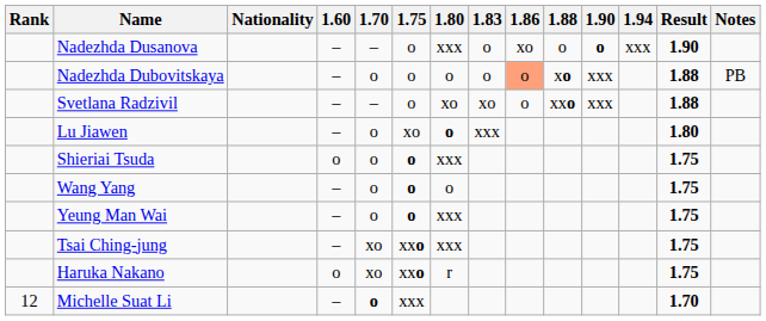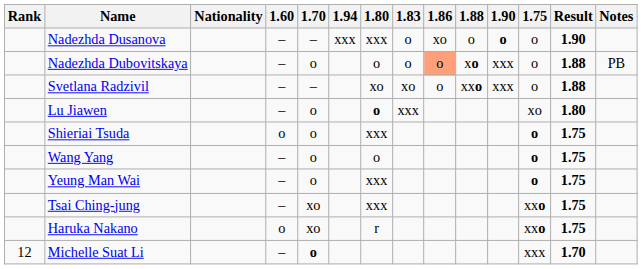columns swapped: 1.75 <-> 1.94
